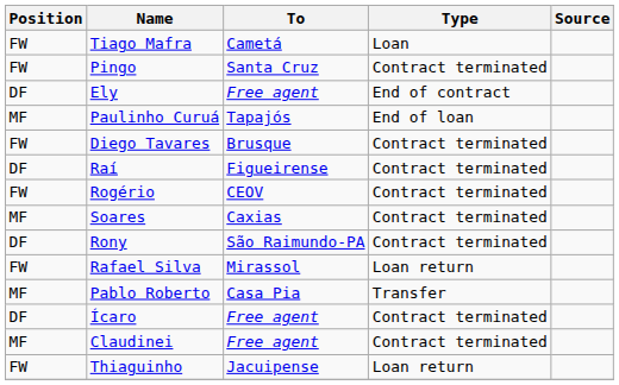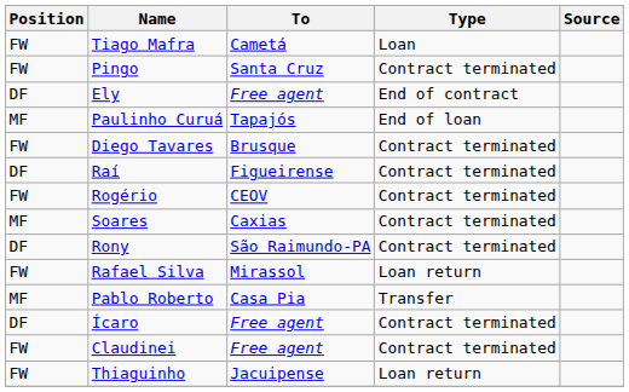Claudinei | Position: MF -> FW
